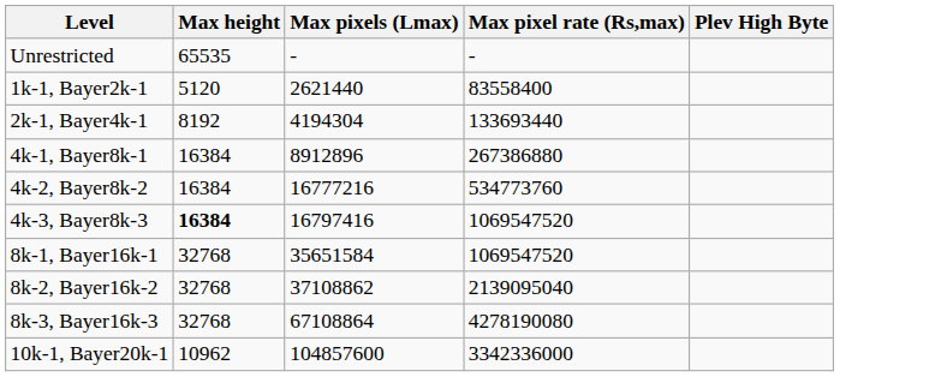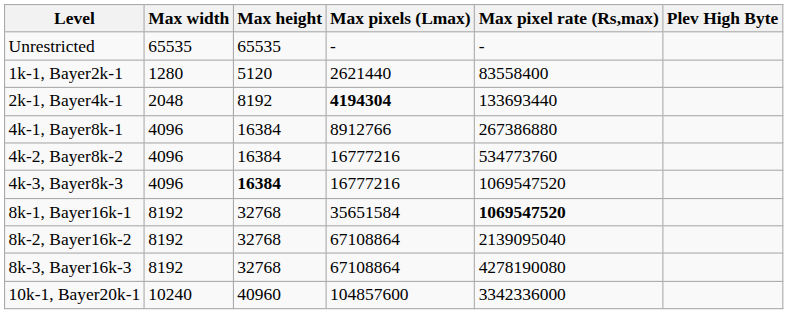+ column: Max width | 65535 | 1280 | 2048 | 4096 | 4096 | 4096 | 8192 | 8192 | 8192 | 10240
2k-1, Bayer4k-1 | Max pixels (Lmax): normal -> bold
4k-1, Bayer8k-1 | Max pixels (Lmax): 8912896 -> 8912766
4k-3, Bayer8k-3 | Max pixels (Lmax): 16797416 -> 16777216
8k-1, Bayer16k-1 | Max pixel rate (Rs,max): normal -> bold
8k-2, Bayer16k-2 | Max pixels (Lmax): 37108862 -> 67108864
10k-1, Bayer20k-1 | Max height: 10962 -> 40960
